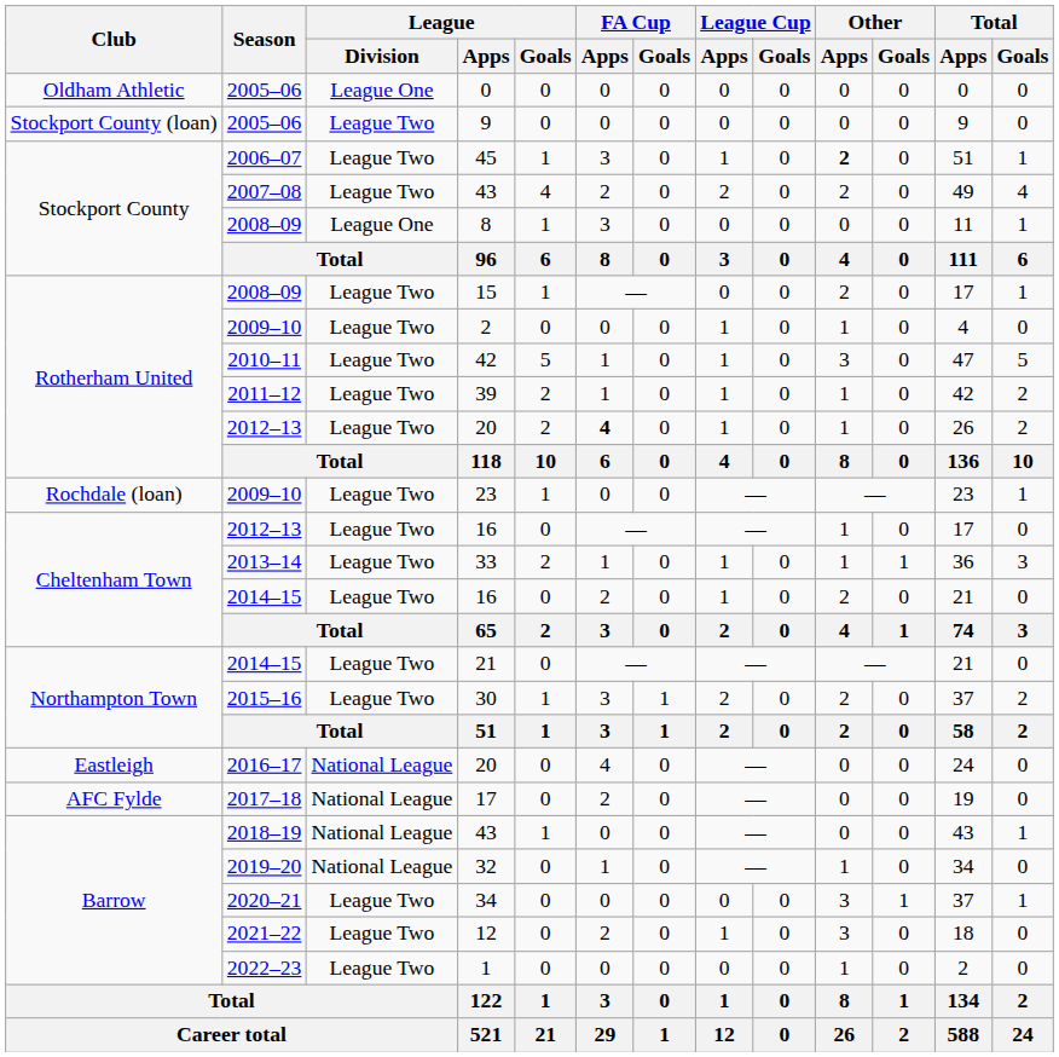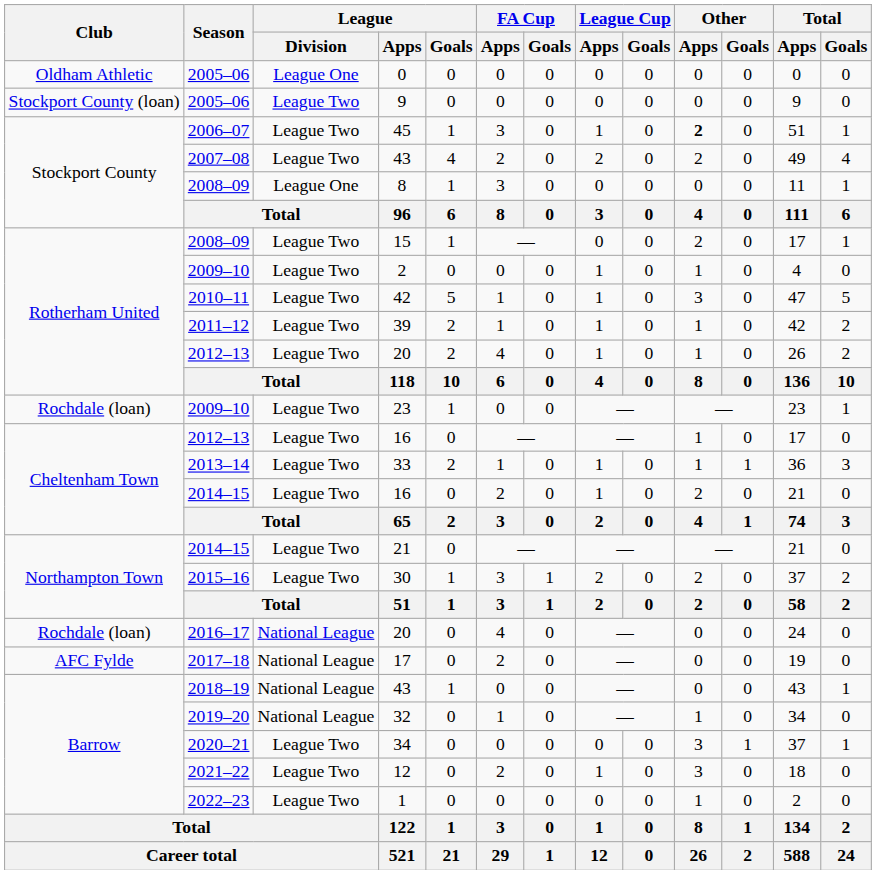2012–13 / 20 | FA Cup / Apps: bold -> normal
2016–17 / 20 | Club: Eastleigh -> Rochdale (loan)
